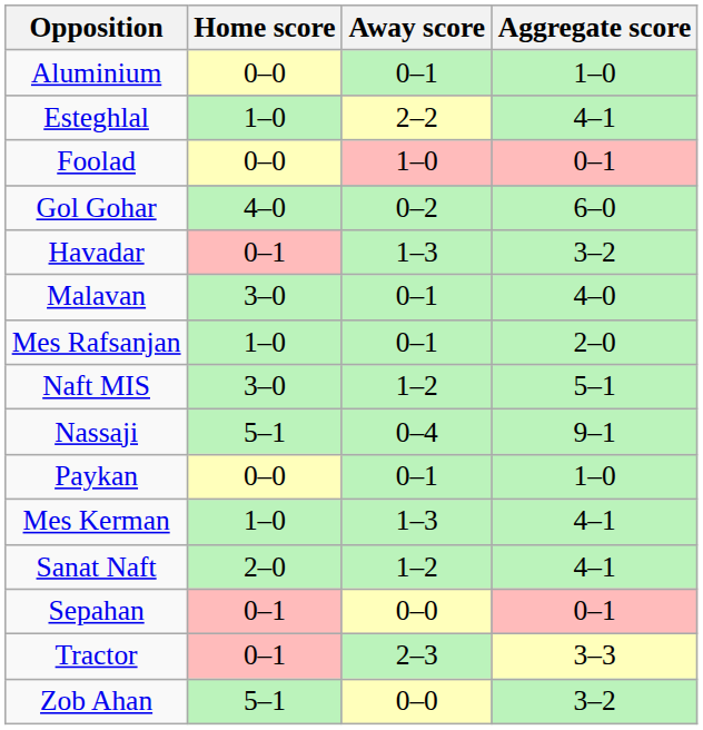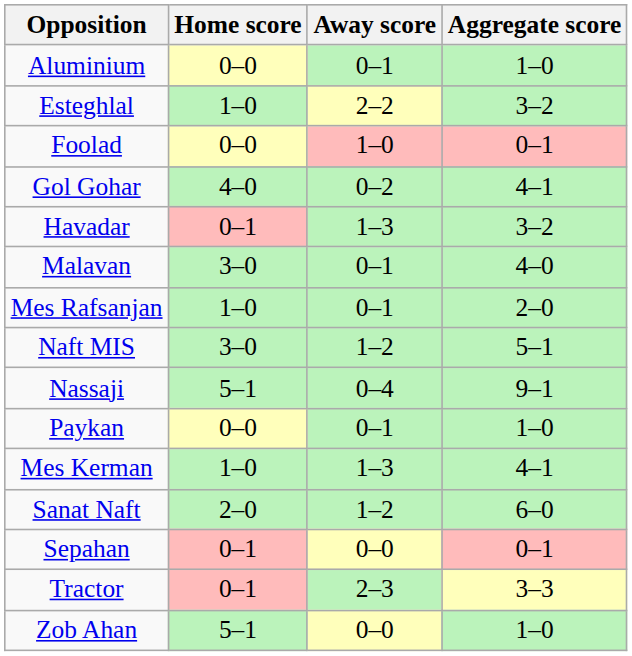Esteghlal | Aggregate score: 4–1 -> 3–2
Gol Gohar | Aggregate score: 6–0 -> 4–1
Sanat Naft | Aggregate score: 4–1 -> 6–0
Zob Ahan | Aggregate score: 3–2 -> 1–0
